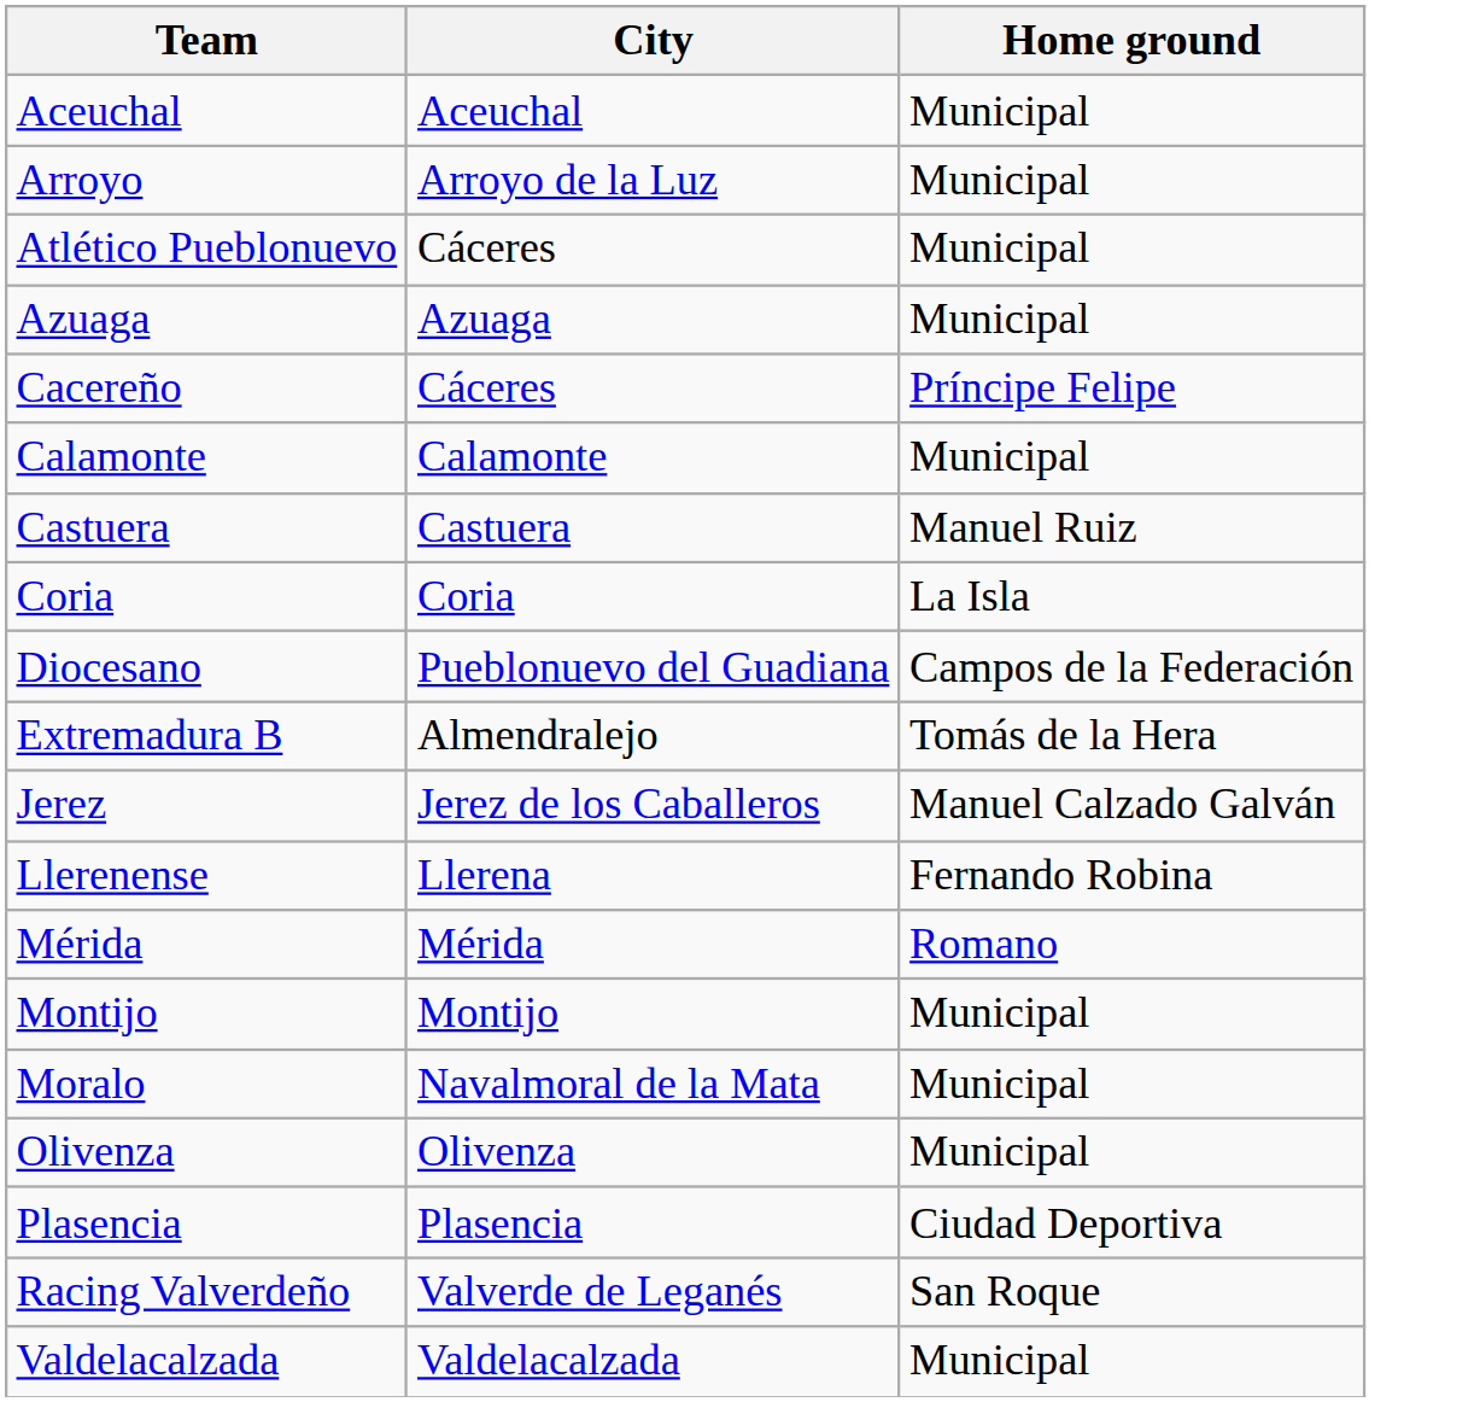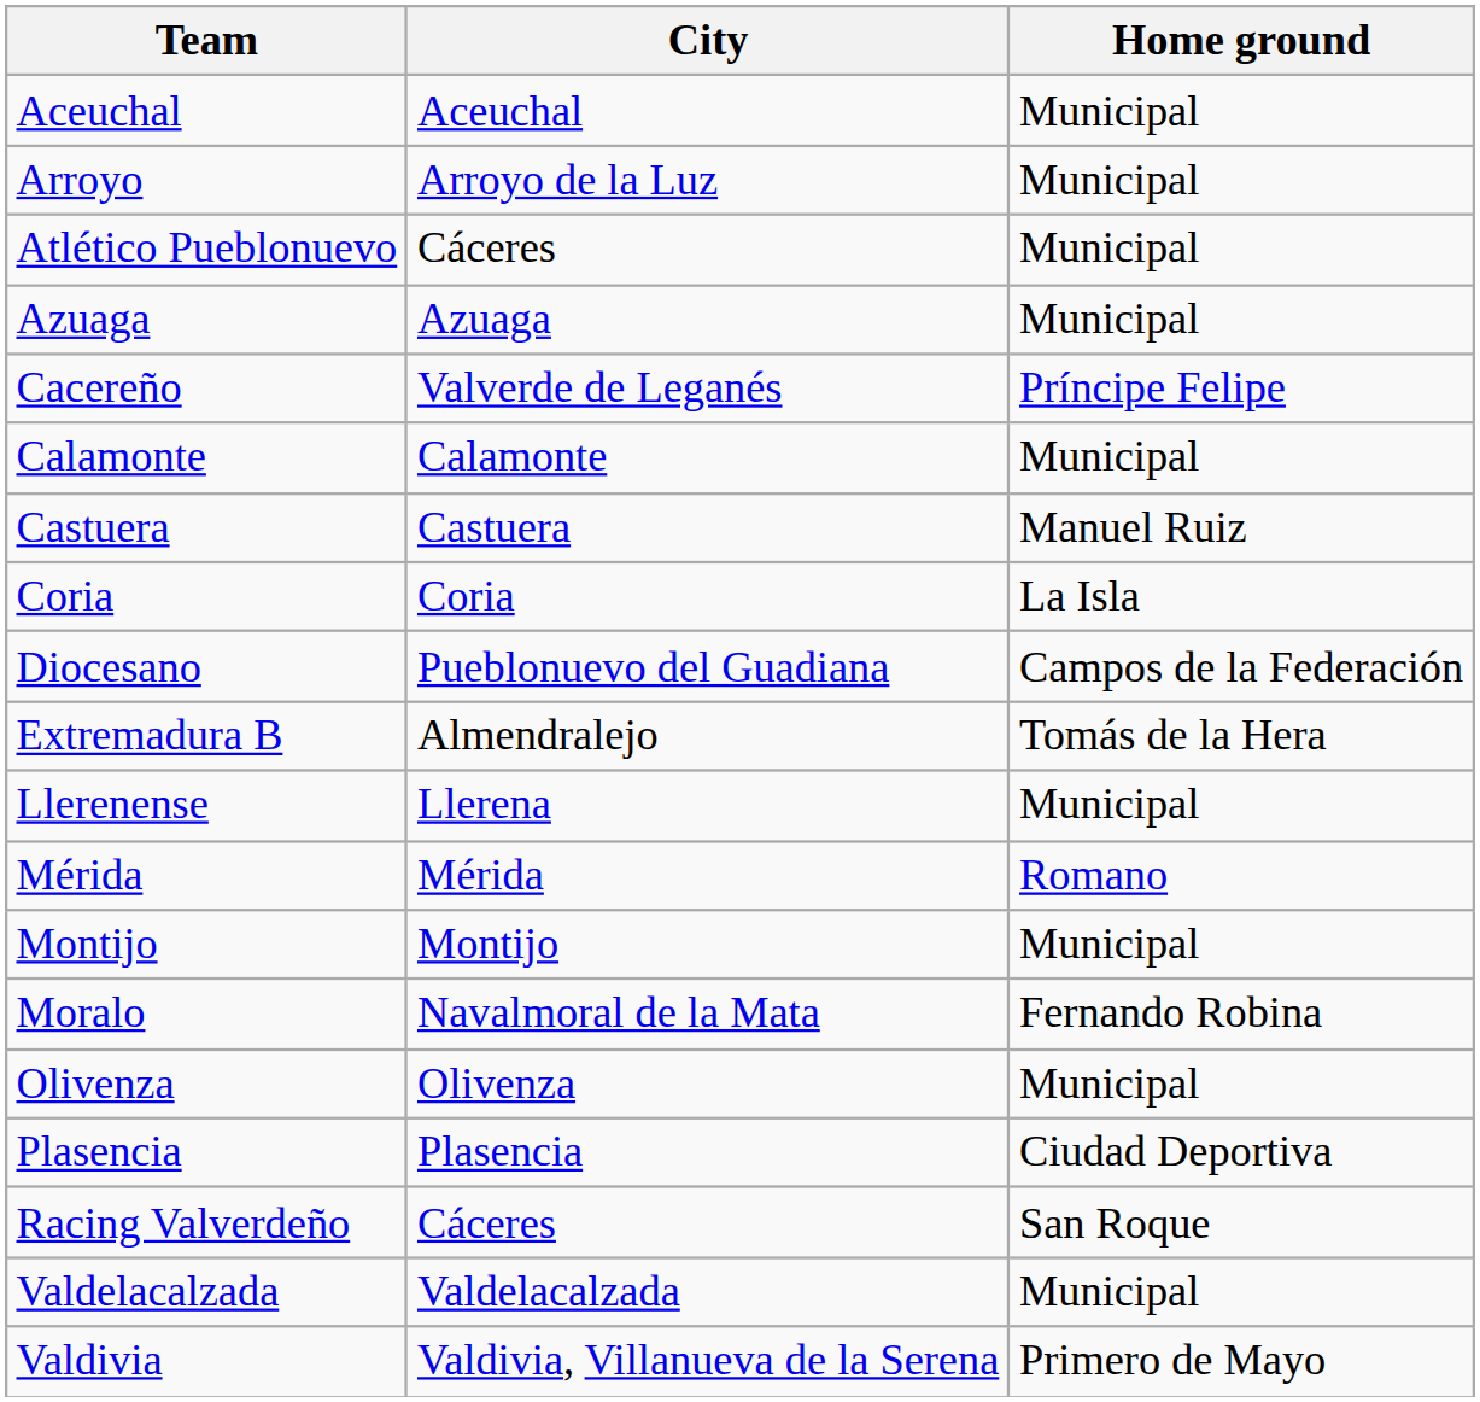Cacereño | City: Cáceres -> Valverde de Leganés
- row: Jerez | Jerez de los Caballeros | Manuel Calzado Galván
Llerenense | Home ground: Fernando Robina -> Municipal
Moralo | Home ground: Municipal -> Fernando Robina
Racing Valverdeño | City: Valverde de Leganés -> Cáceres
+ row: Valdivia | Valdivia, Villanueva de la Serena | Primero de Mayo
